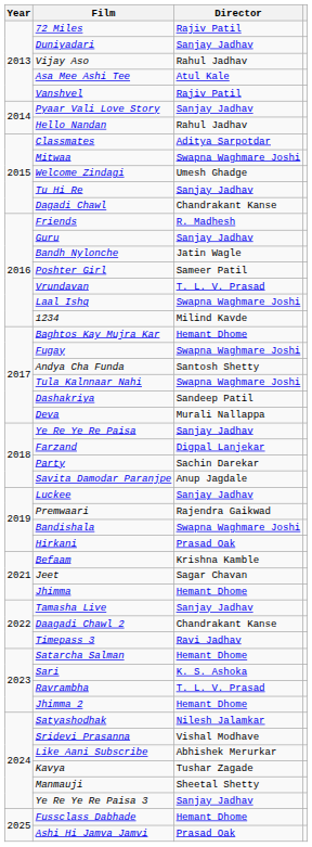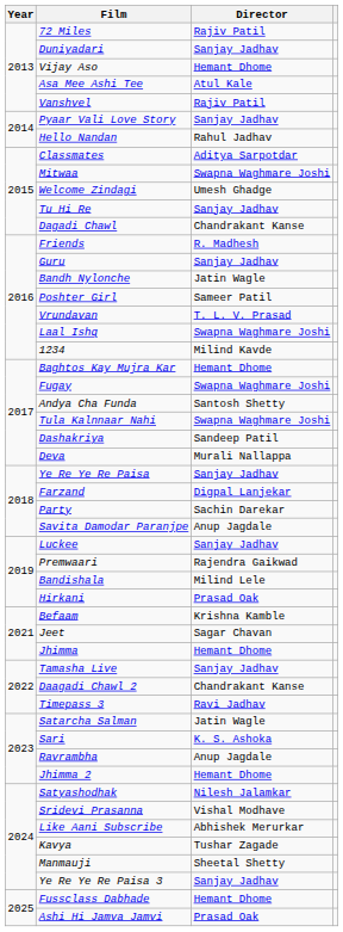Vijay Aso | Director: Rahul Jadhav -> Hemant Dhome
Bandishala | Director: Swapna Waghmare Joshi -> Milind Lele
Satarcha Salman | Director: Hemant Dhome -> Jatin Wagle
Ravrambha | Director: T. L. V. Prasad -> Anup Jagdale
